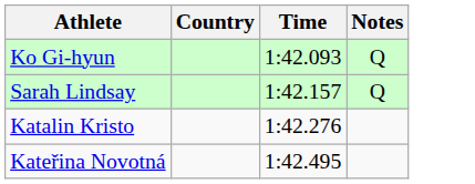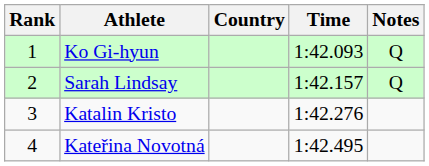+ column: Rank | 1 | 2 | 3 | 4
